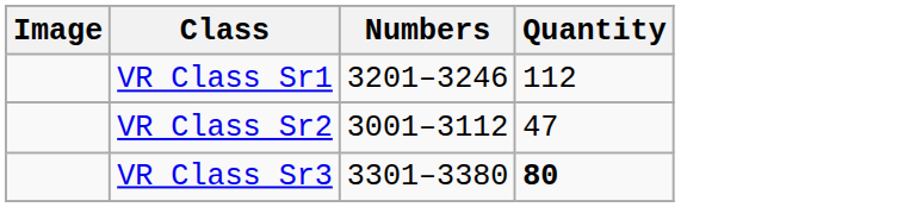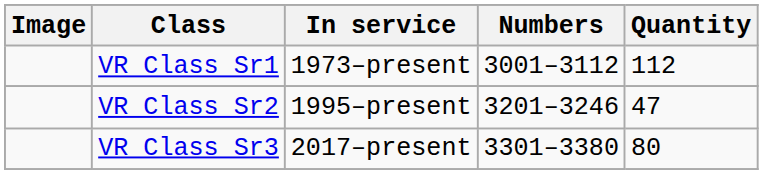+ column: In service | 1973–present | 1995–present | 2017–present
VR Class Sr1 | Numbers: 3201–3246 -> 3001–3112
VR Class Sr2 | Numbers: 3001–3112 -> 3201–3246
VR Class Sr3 | Quantity: bold -> normal
